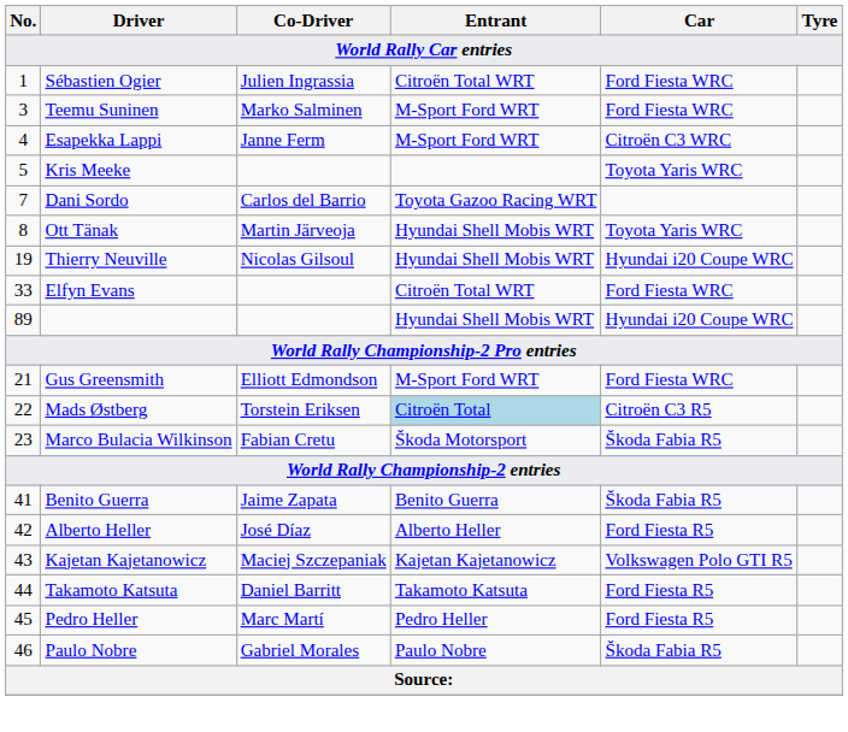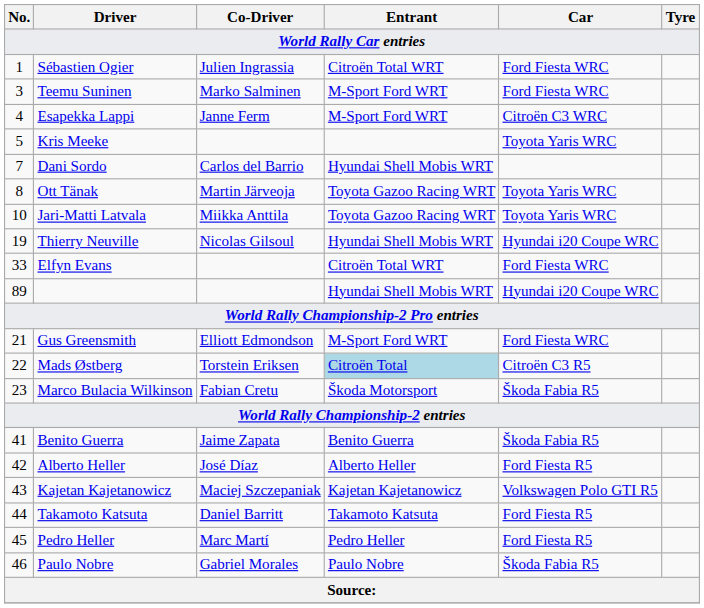Dani Sordo | Entrant: Toyota Gazoo Racing WRT -> Hyundai Shell Mobis WRT
Ott Tänak | Entrant: Hyundai Shell Mobis WRT -> Toyota Gazoo Racing WRT
+ row: 10 | Jari-Matti Latvala | Miikka Anttila | Toyota Gazoo Racing WRT | Toyota Yaris WRC
